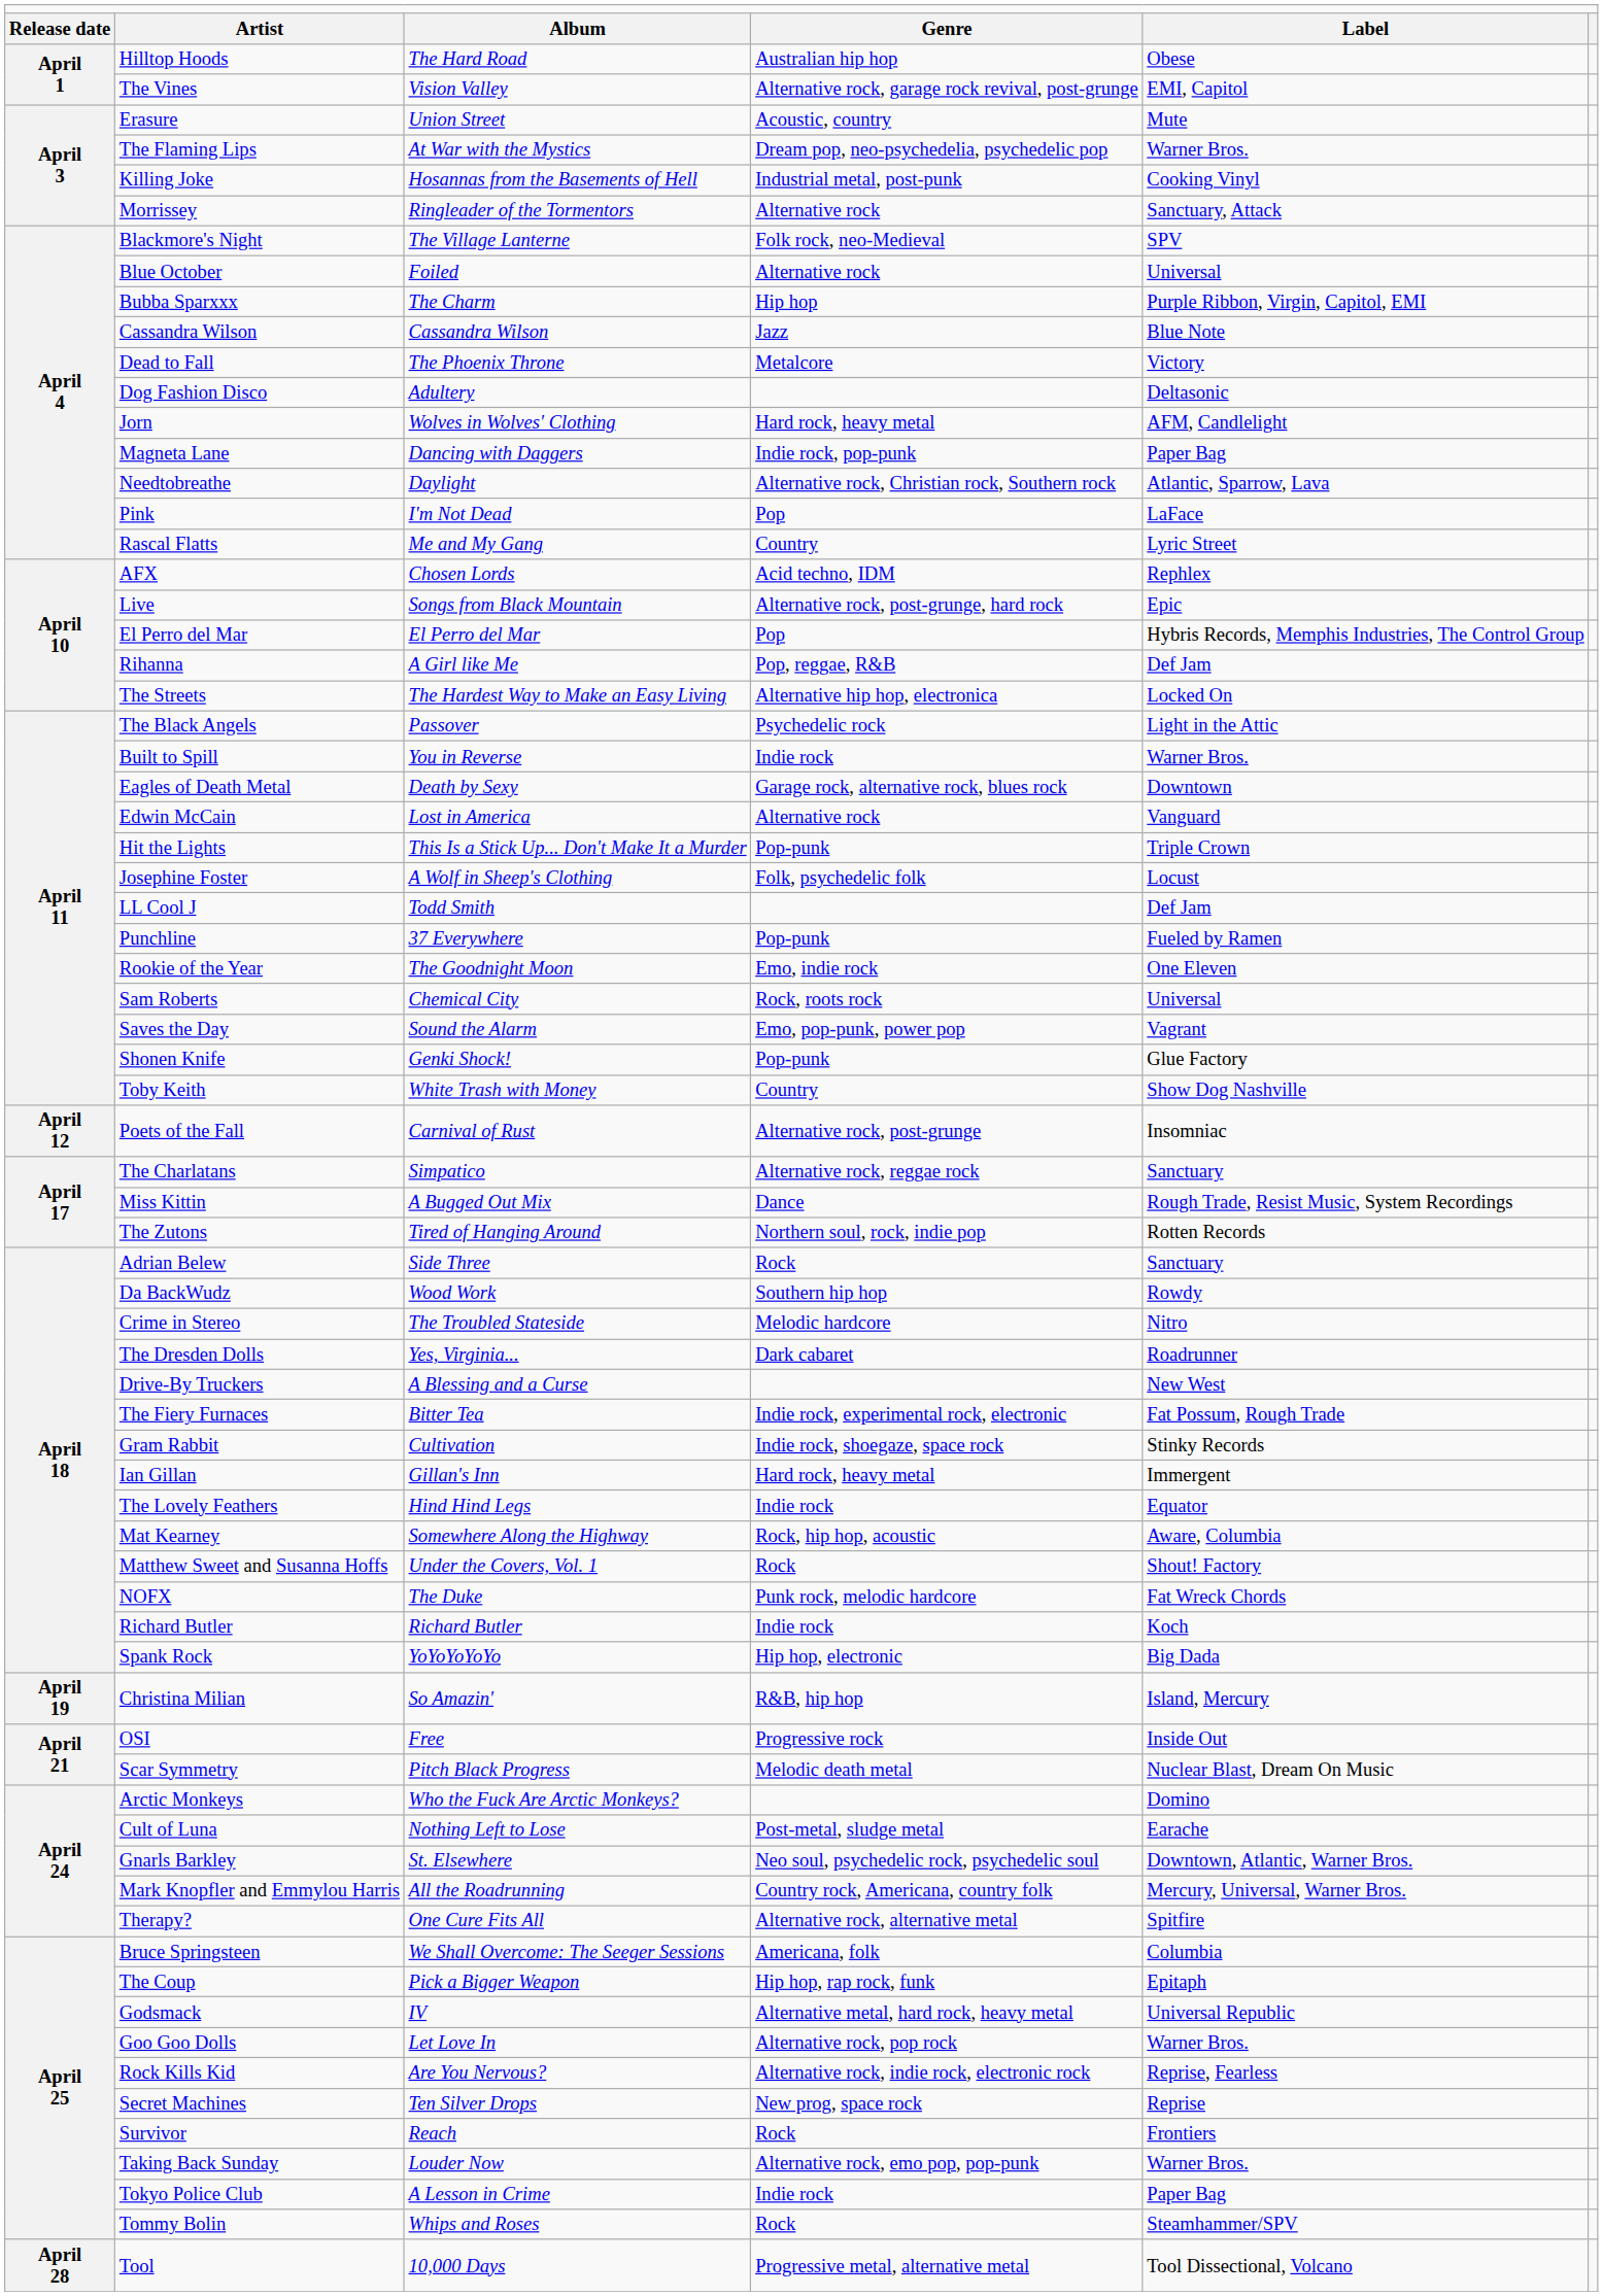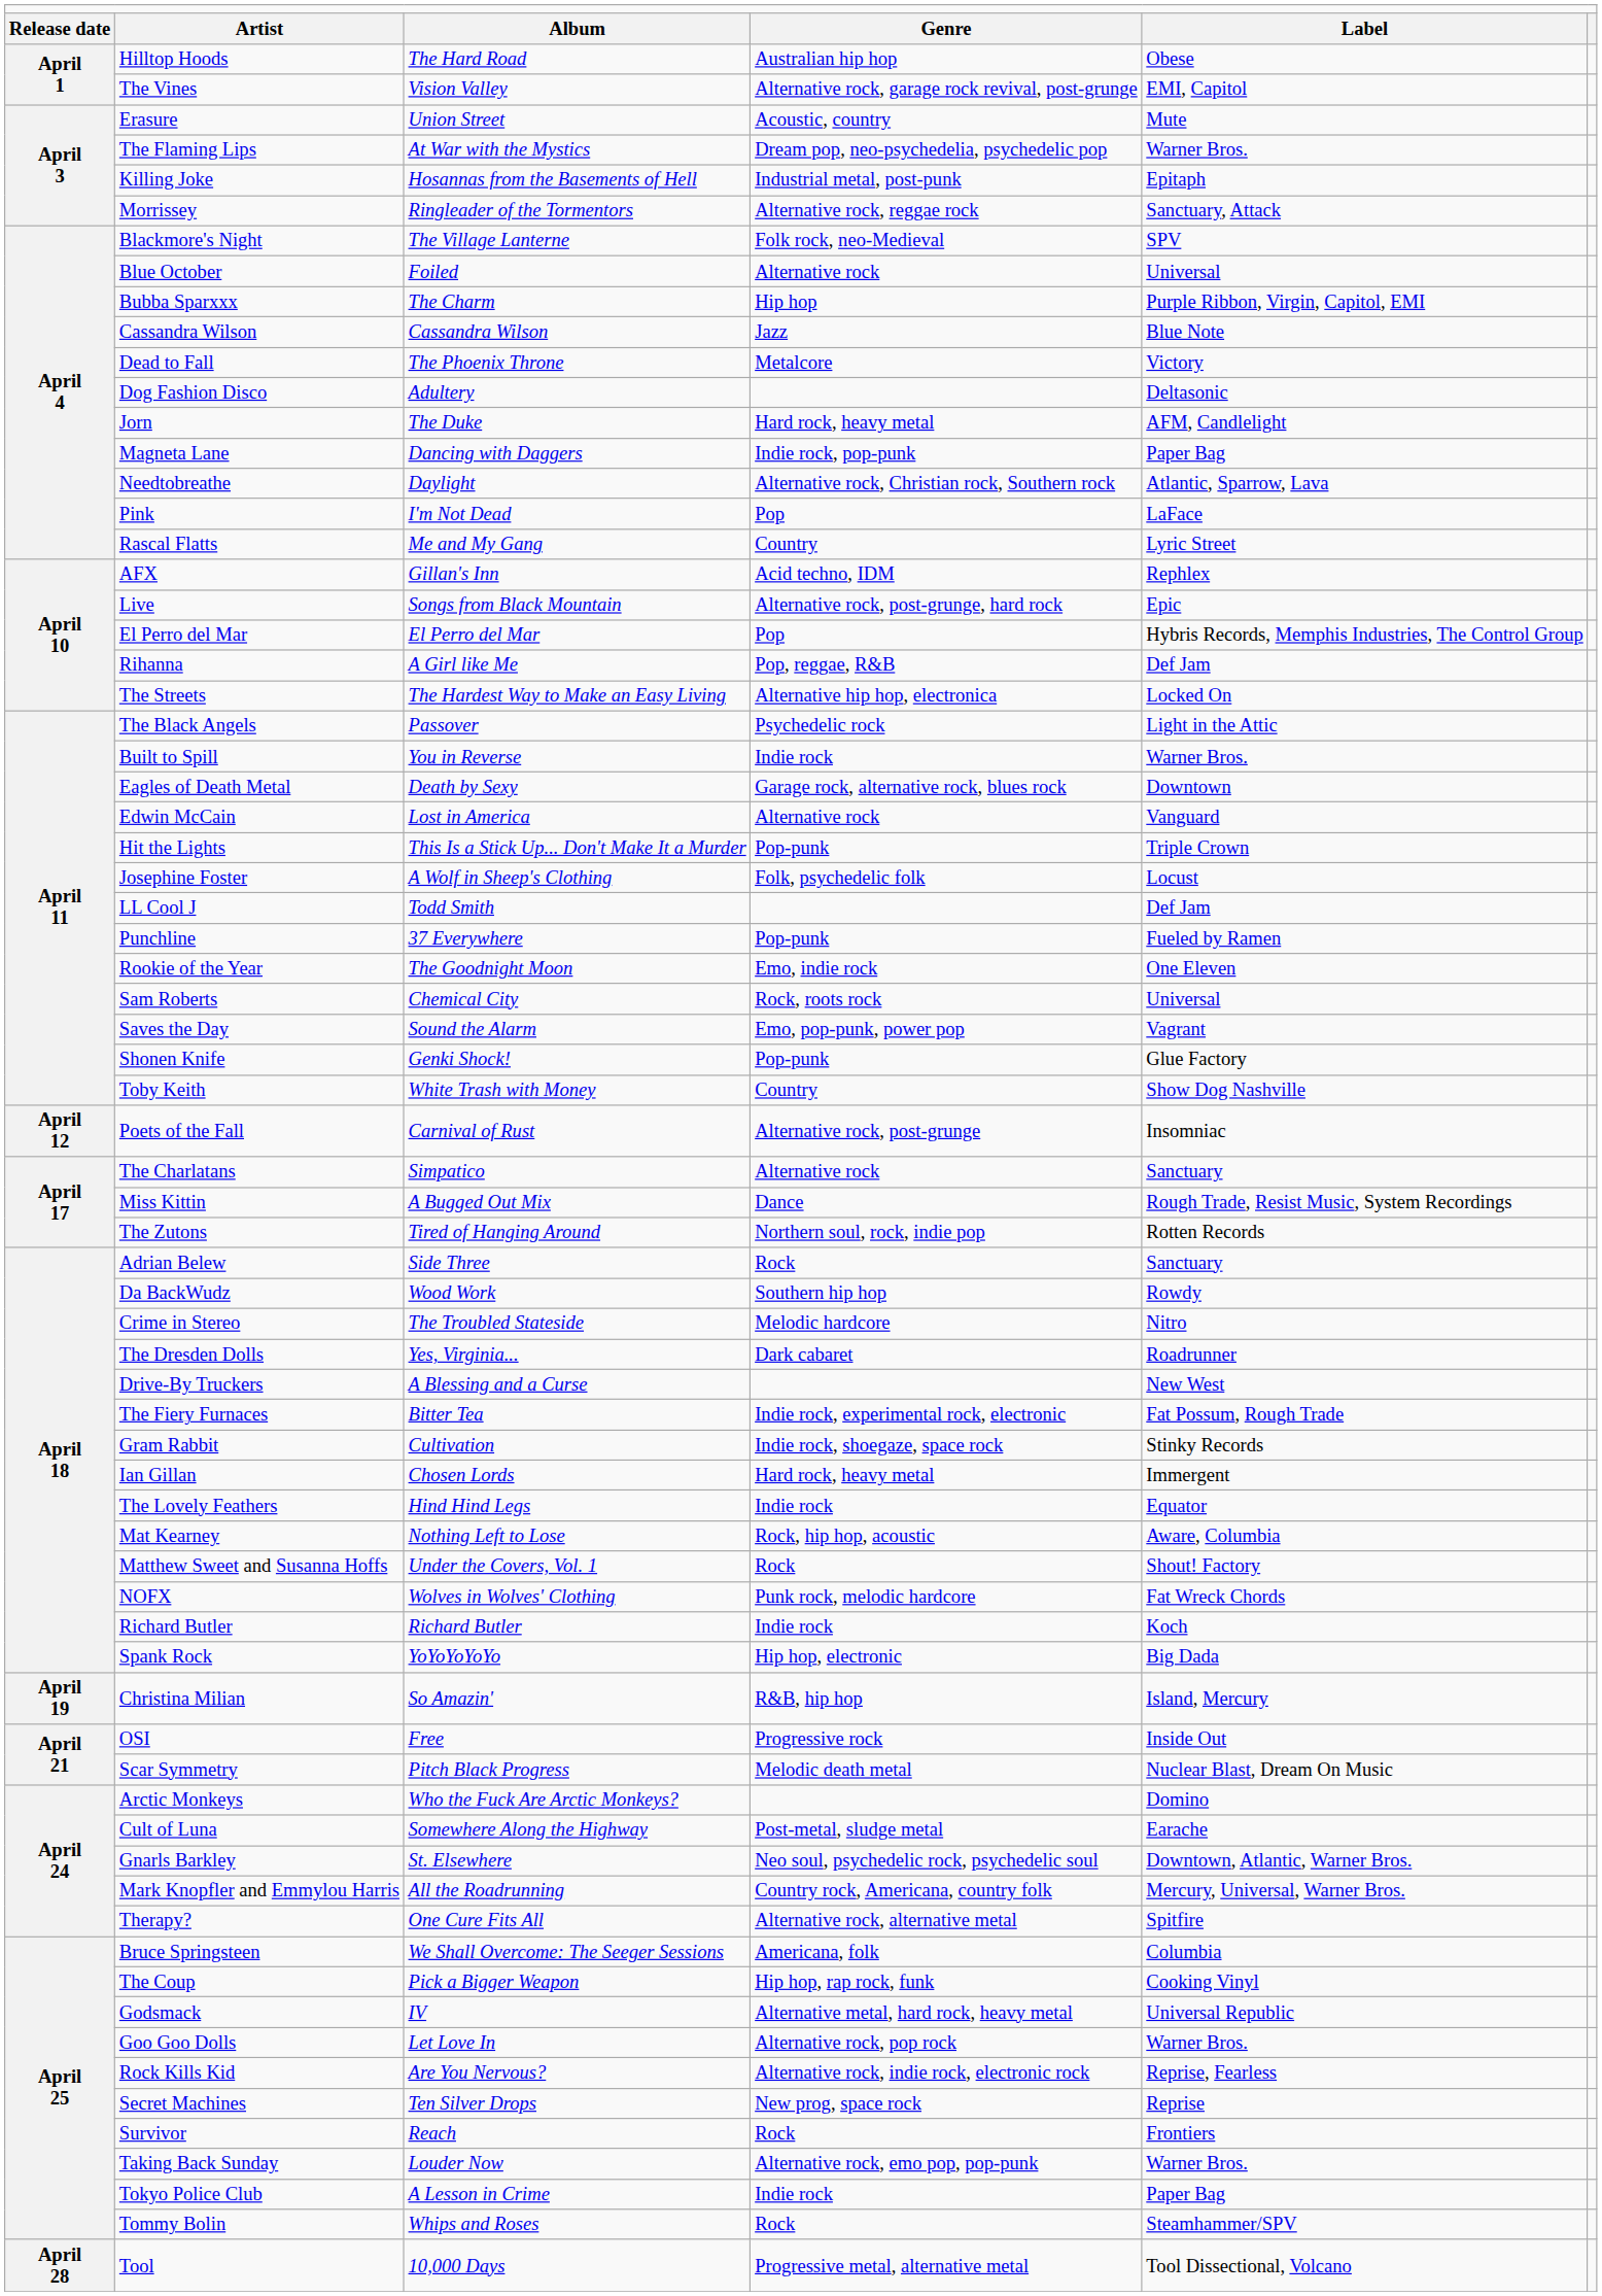Killing Joke | column 5: Cooking Vinyl -> Epitaph
Morrissey | column 4: Alternative rock -> Alternative rock, reggae rock
Jorn | column 3: Wolves in Wolves' Clothing -> The Duke
AFX | column 3: Chosen Lords -> Gillan's Inn
The Charlatans | column 4: Alternative rock, reggae rock -> Alternative rock
Ian Gillan | column 3: Gillan's Inn -> Chosen Lords
Mat Kearney | column 3: Somewhere Along the Highway -> Nothing Left to Lose
NOFX | column 3: The Duke -> Wolves in Wolves' Clothing
Cult of Luna | column 3: Nothing Left to Lose -> Somewhere Along the Highway
The Coup | column 5: Epitaph -> Cooking Vinyl
